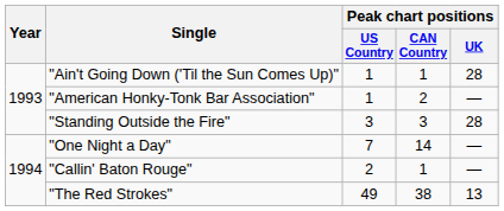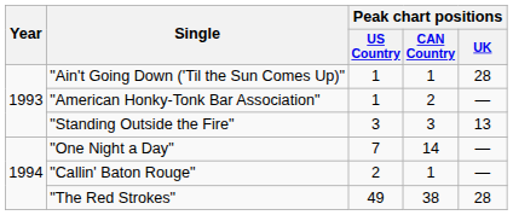"Standing Outside the Fire" | Peak chart positions / UK: 28 -> 13
"The Red Strokes" | Peak chart positions / UK: 13 -> 28
